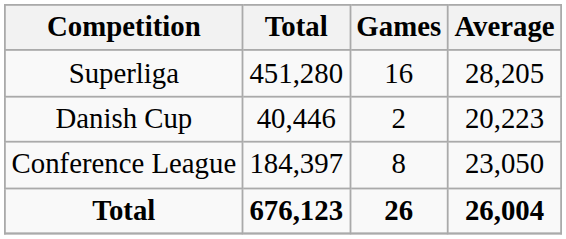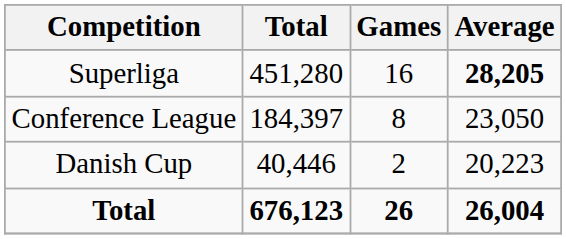Superliga | Average: normal -> bold
rows swapped: Danish Cup <-> Conference League
